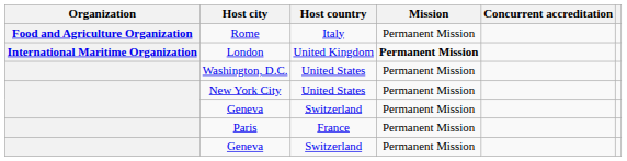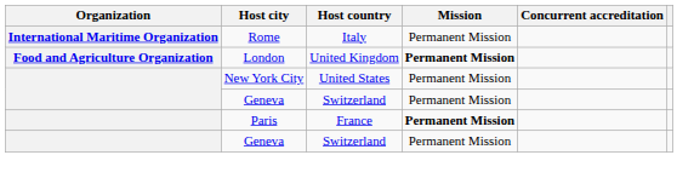Rome | Organization: Food and Agriculture Organization -> International Maritime Organization
London | Organization: International Maritime Organization -> Food and Agriculture Organization
- row: Washington, D.C. | United States | Permanent Mission
Paris | Mission: normal -> bold
